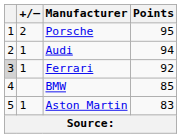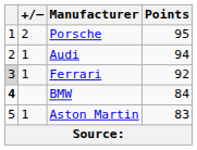BMW | column 1: normal -> bold
BMW | Points: 85 -> 84
